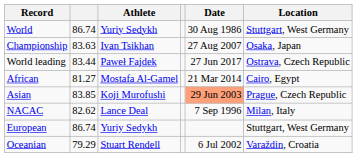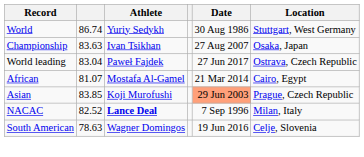World leading | column 2: 83.44 -> 83.04
African | column 2: 81.27 -> 81.07
NACAC | column 2: 82.62 -> 82.52
NACAC | Athlete: normal -> bold
+ row: South American | 78.63 | Wagner Domingos | 19 Jun 2016 | Celje, Slovenia
- row: European | 86.74 | Yuriy Sedykh | Stuttgart, West Germany
- row: Oceanian | 79.29 | Stuart Rendell | 6 Jul 2002 | Varaždin, Croatia
